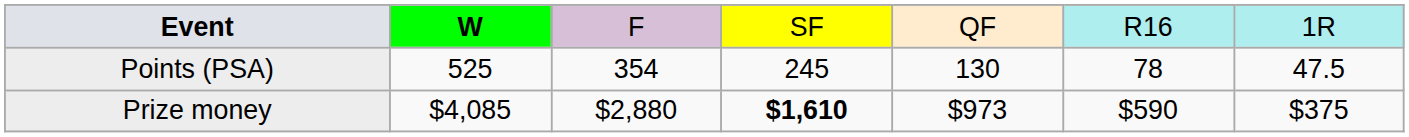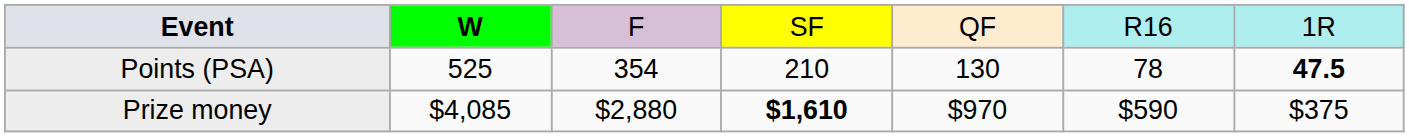Points (PSA) | column 4: 245 -> 210
Points (PSA) | column 7: normal -> bold
Prize money | column 5: $973 -> $970
